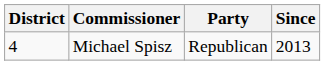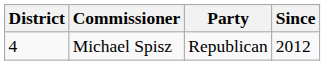Michael Spisz | Since: 2013 -> 2012
